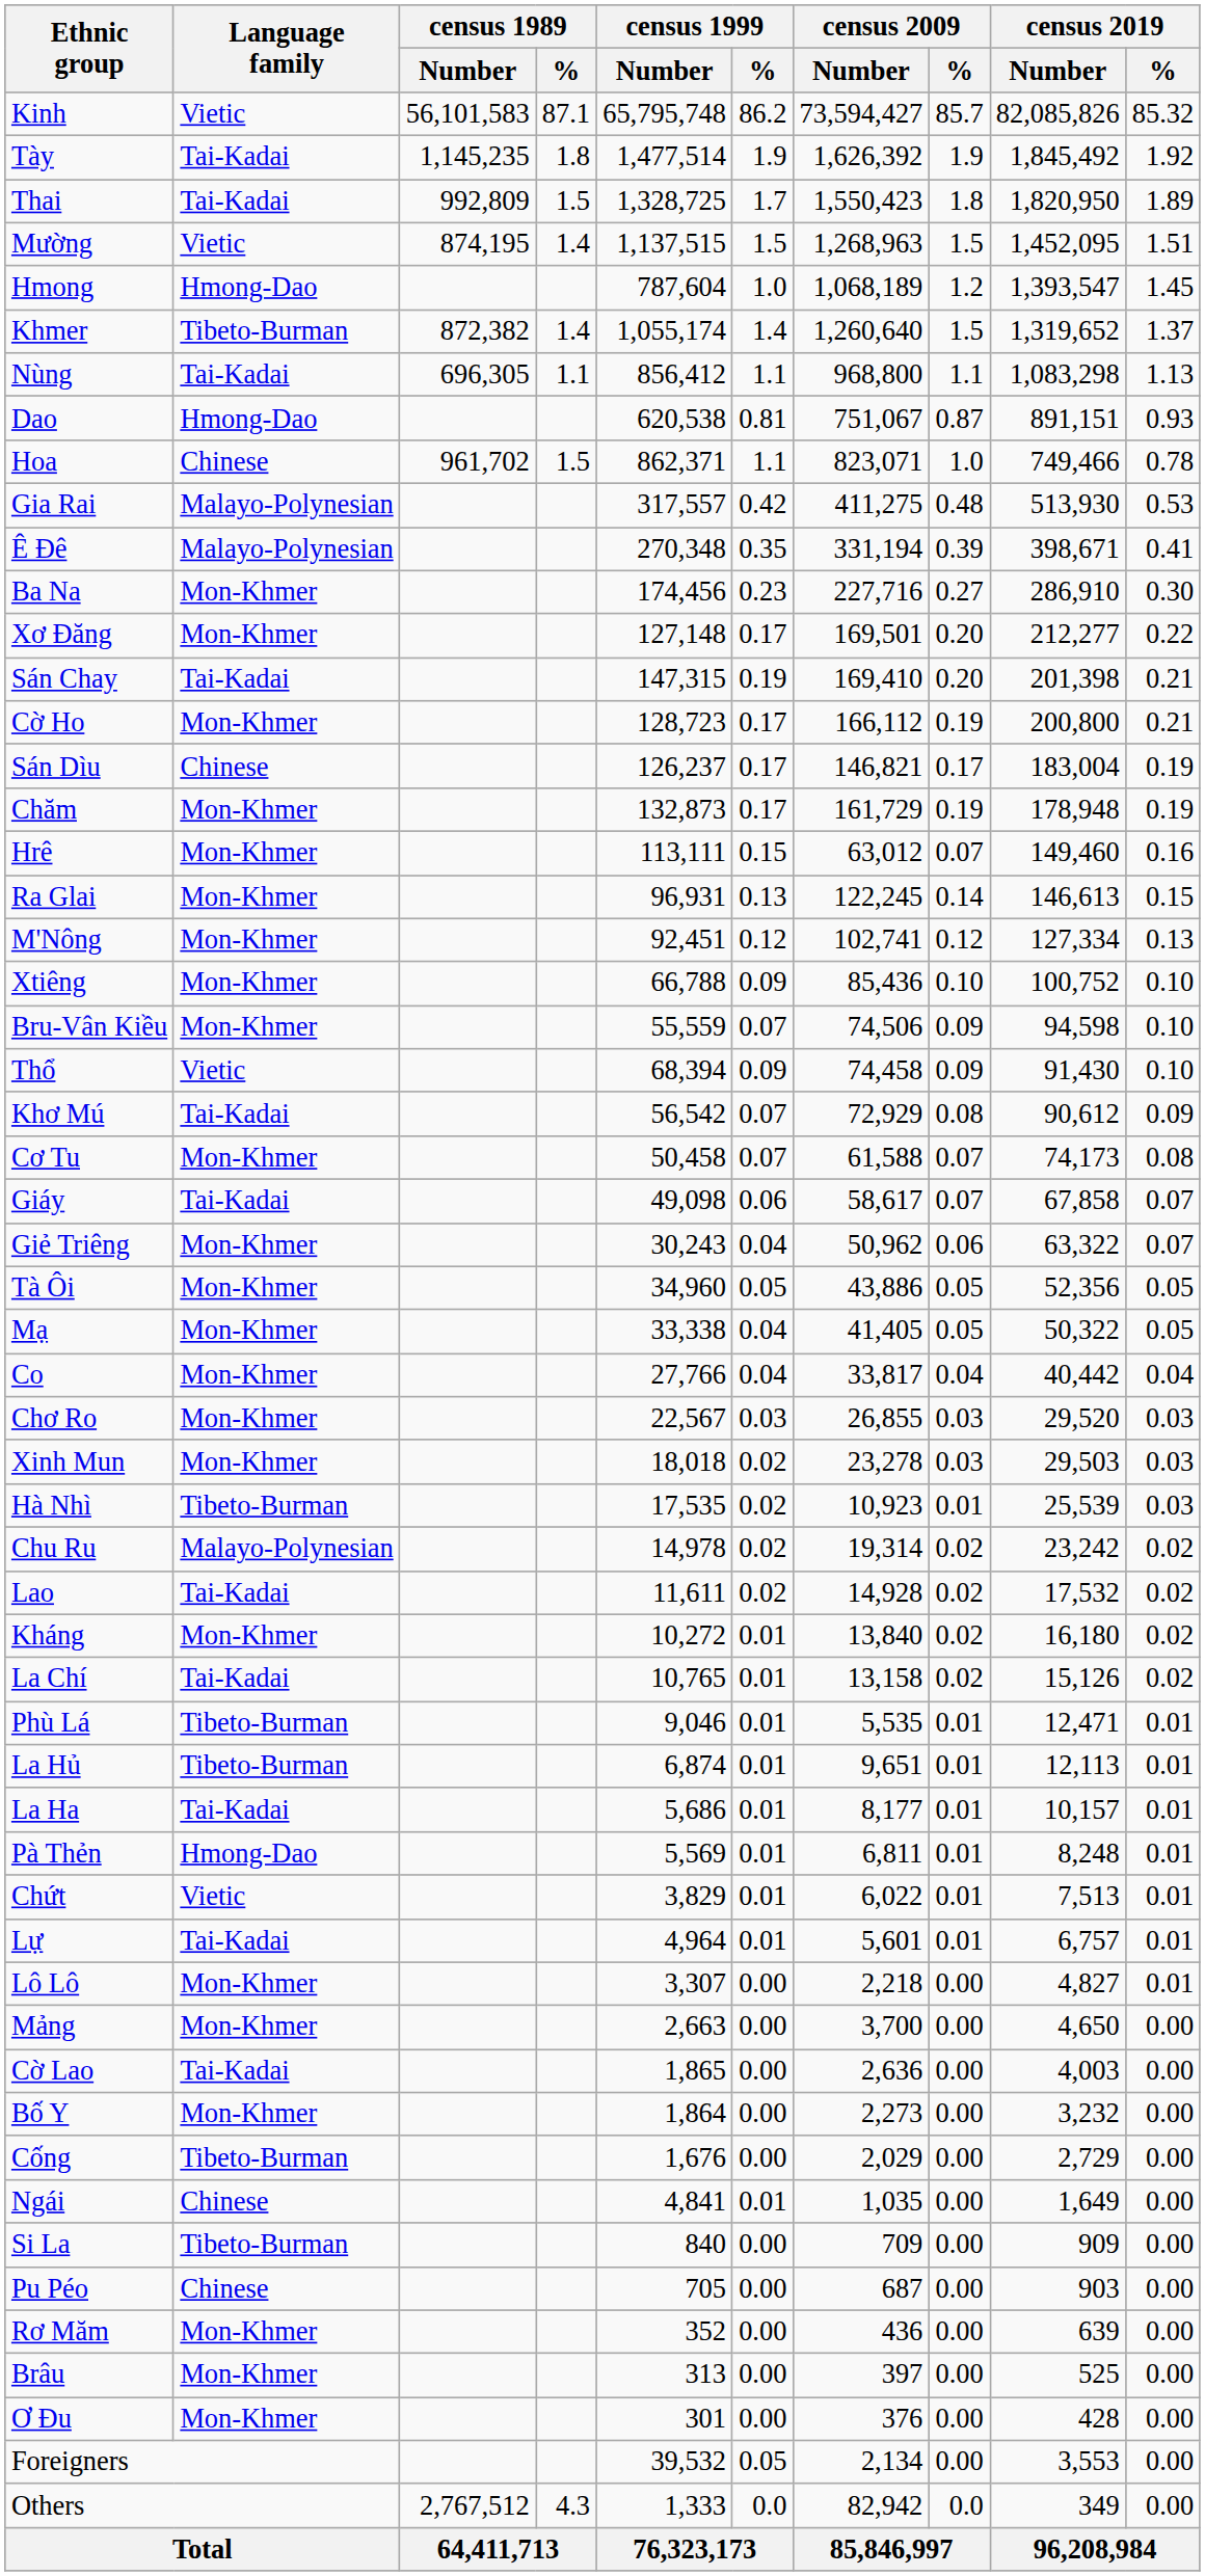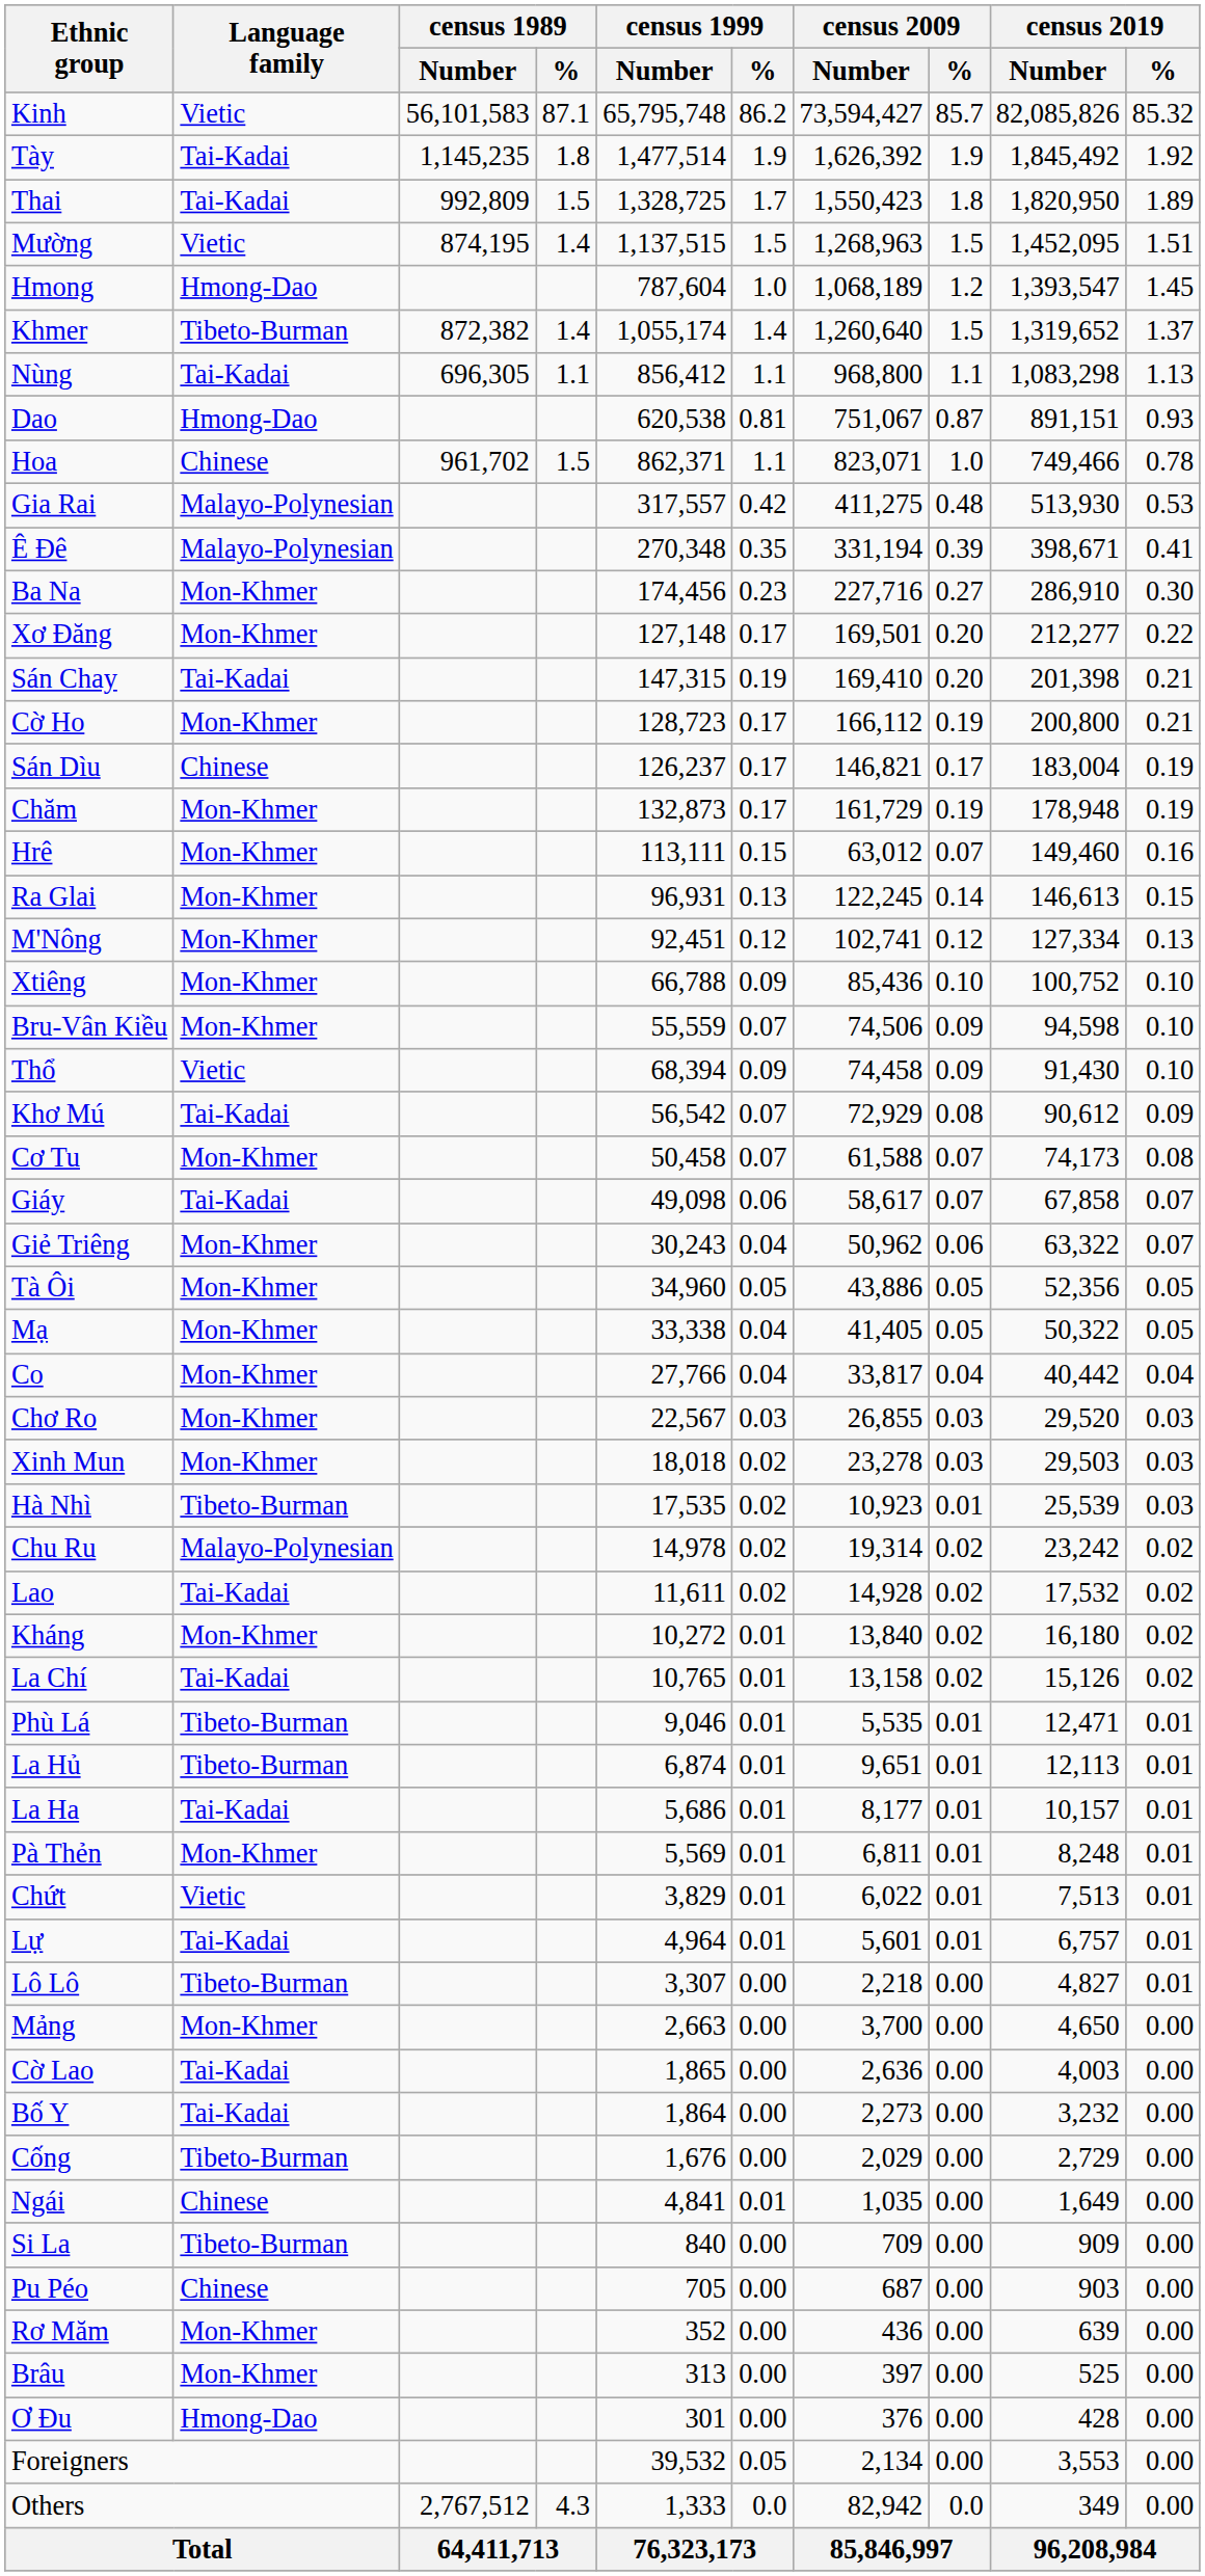Pà Thẻn | Language family: Hmong-Dao -> Mon-Khmer
Lô Lô | Language family: Mon-Khmer -> Tibeto-Burman
Bố Y | Language family: Mon-Khmer -> Tai-Kadai
Ơ Đu | Language family: Mon-Khmer -> Hmong-Dao
